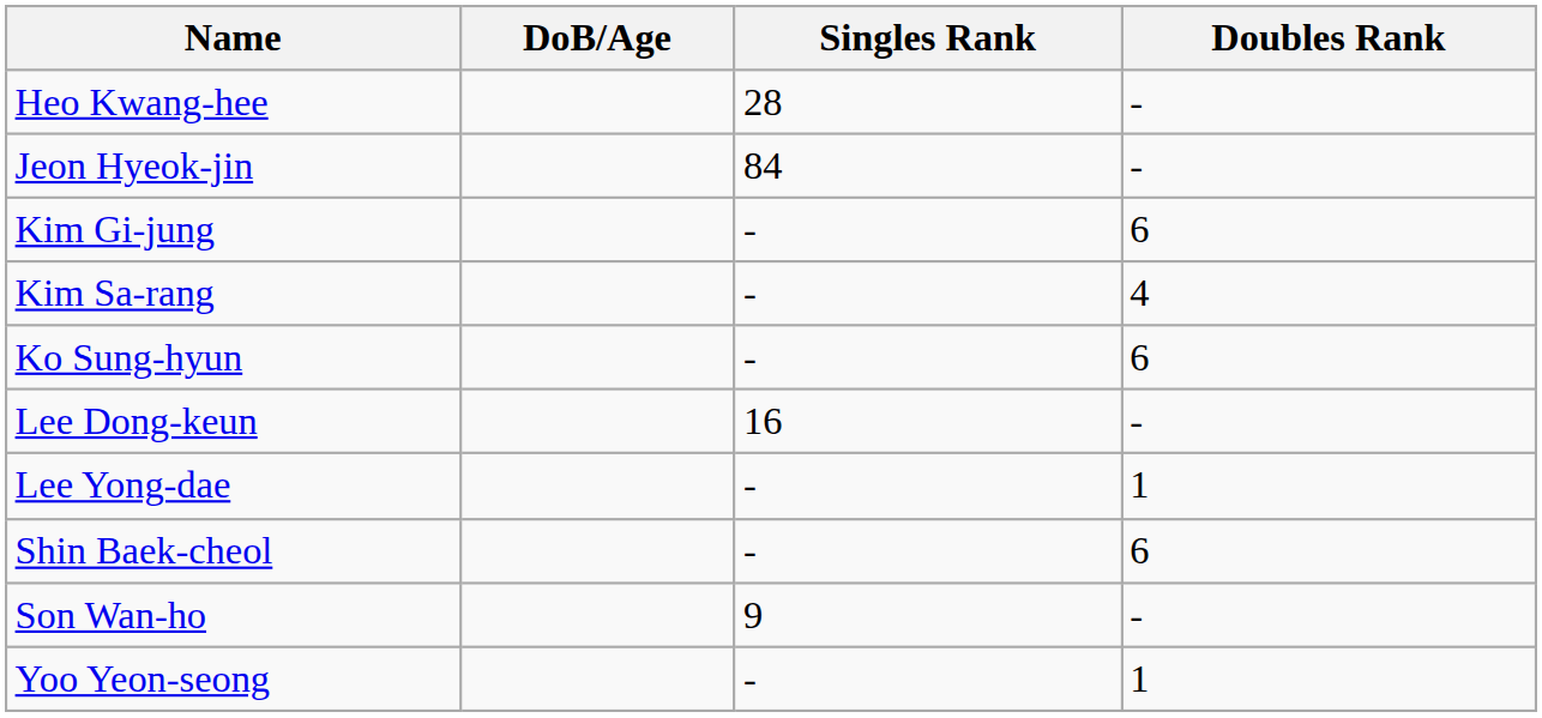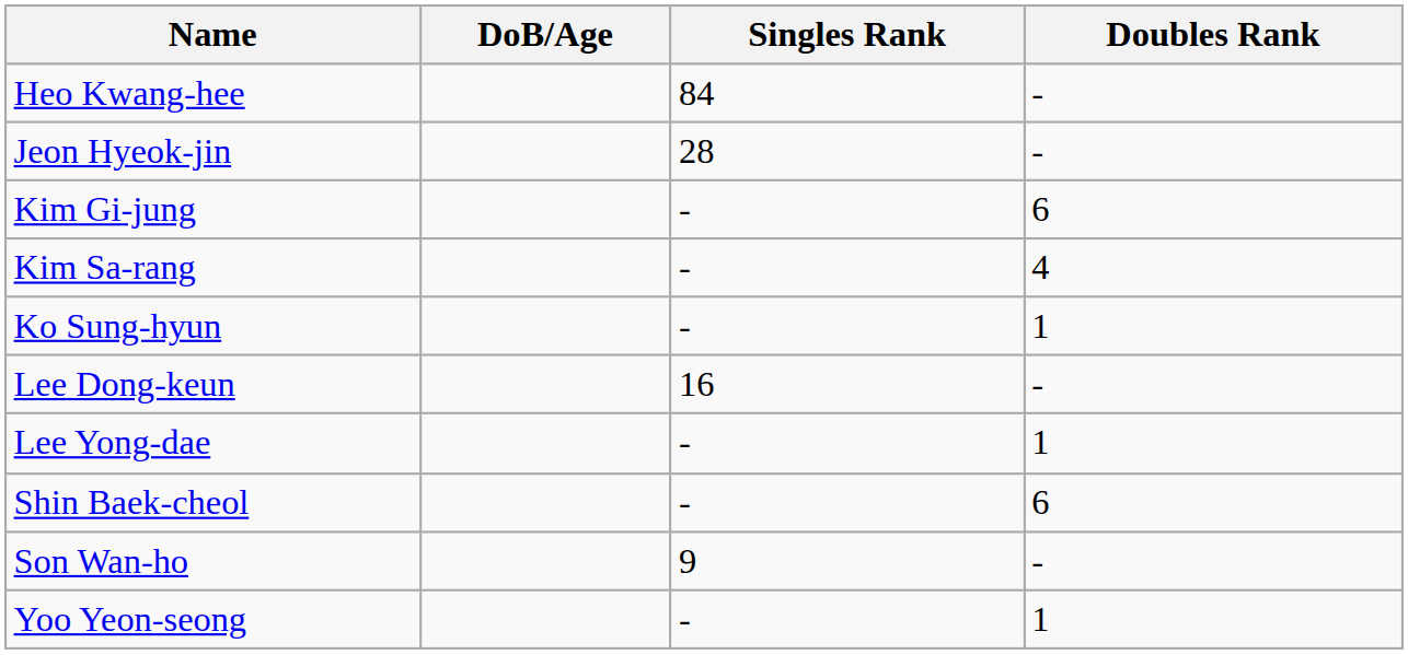Heo Kwang-hee | Singles Rank: 28 -> 84
Jeon Hyeok-jin | Singles Rank: 84 -> 28
Ko Sung-hyun | Doubles Rank: 6 -> 1
